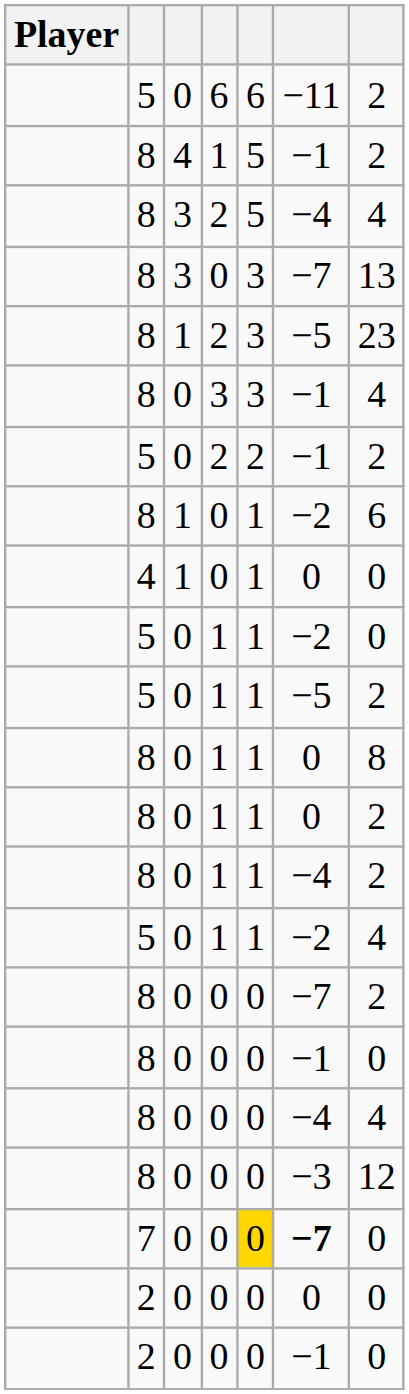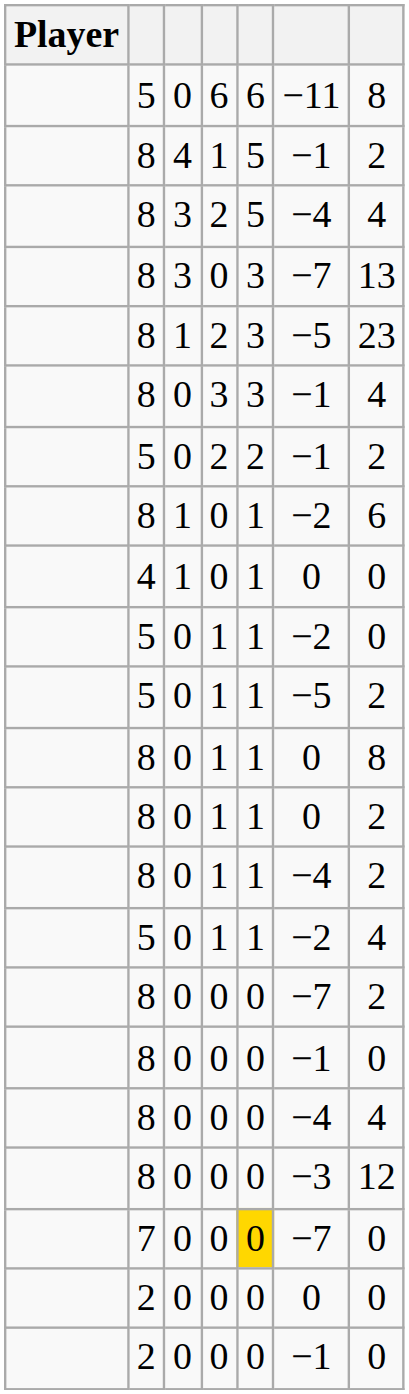5 / 6 | column 7: 2 -> 8
7 | column 6: bold -> normal
